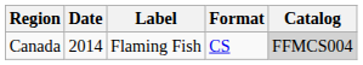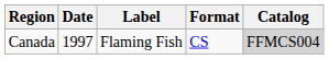Canada | Date: 2014 -> 1997
